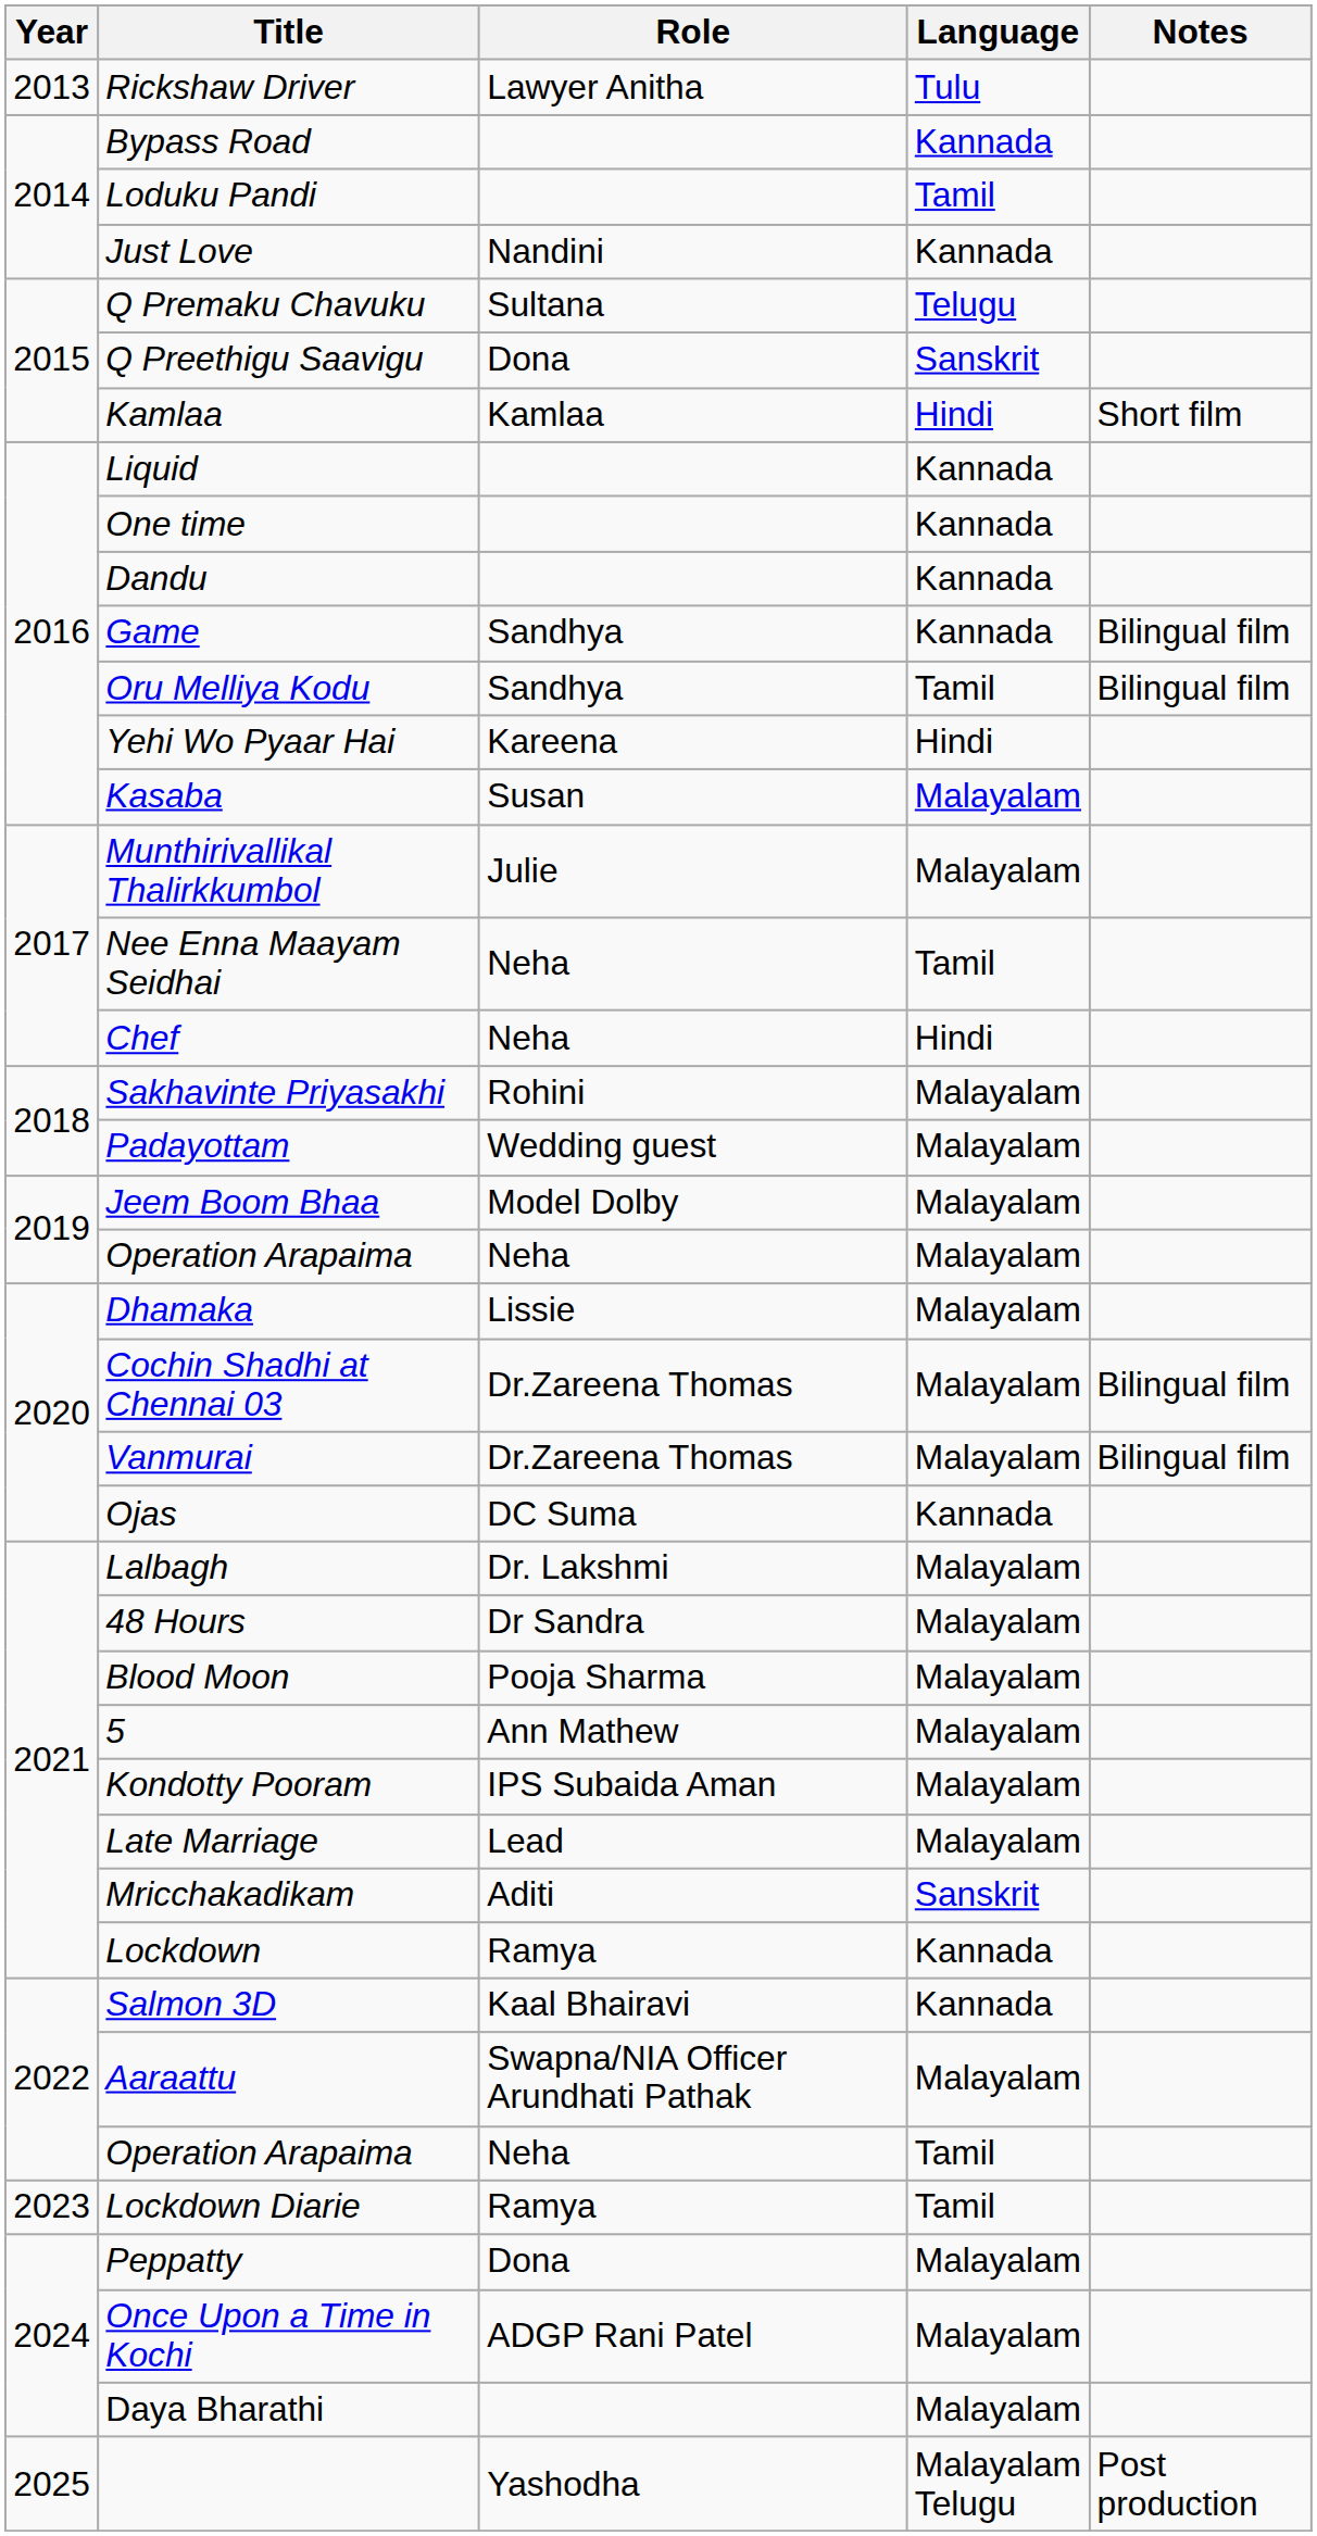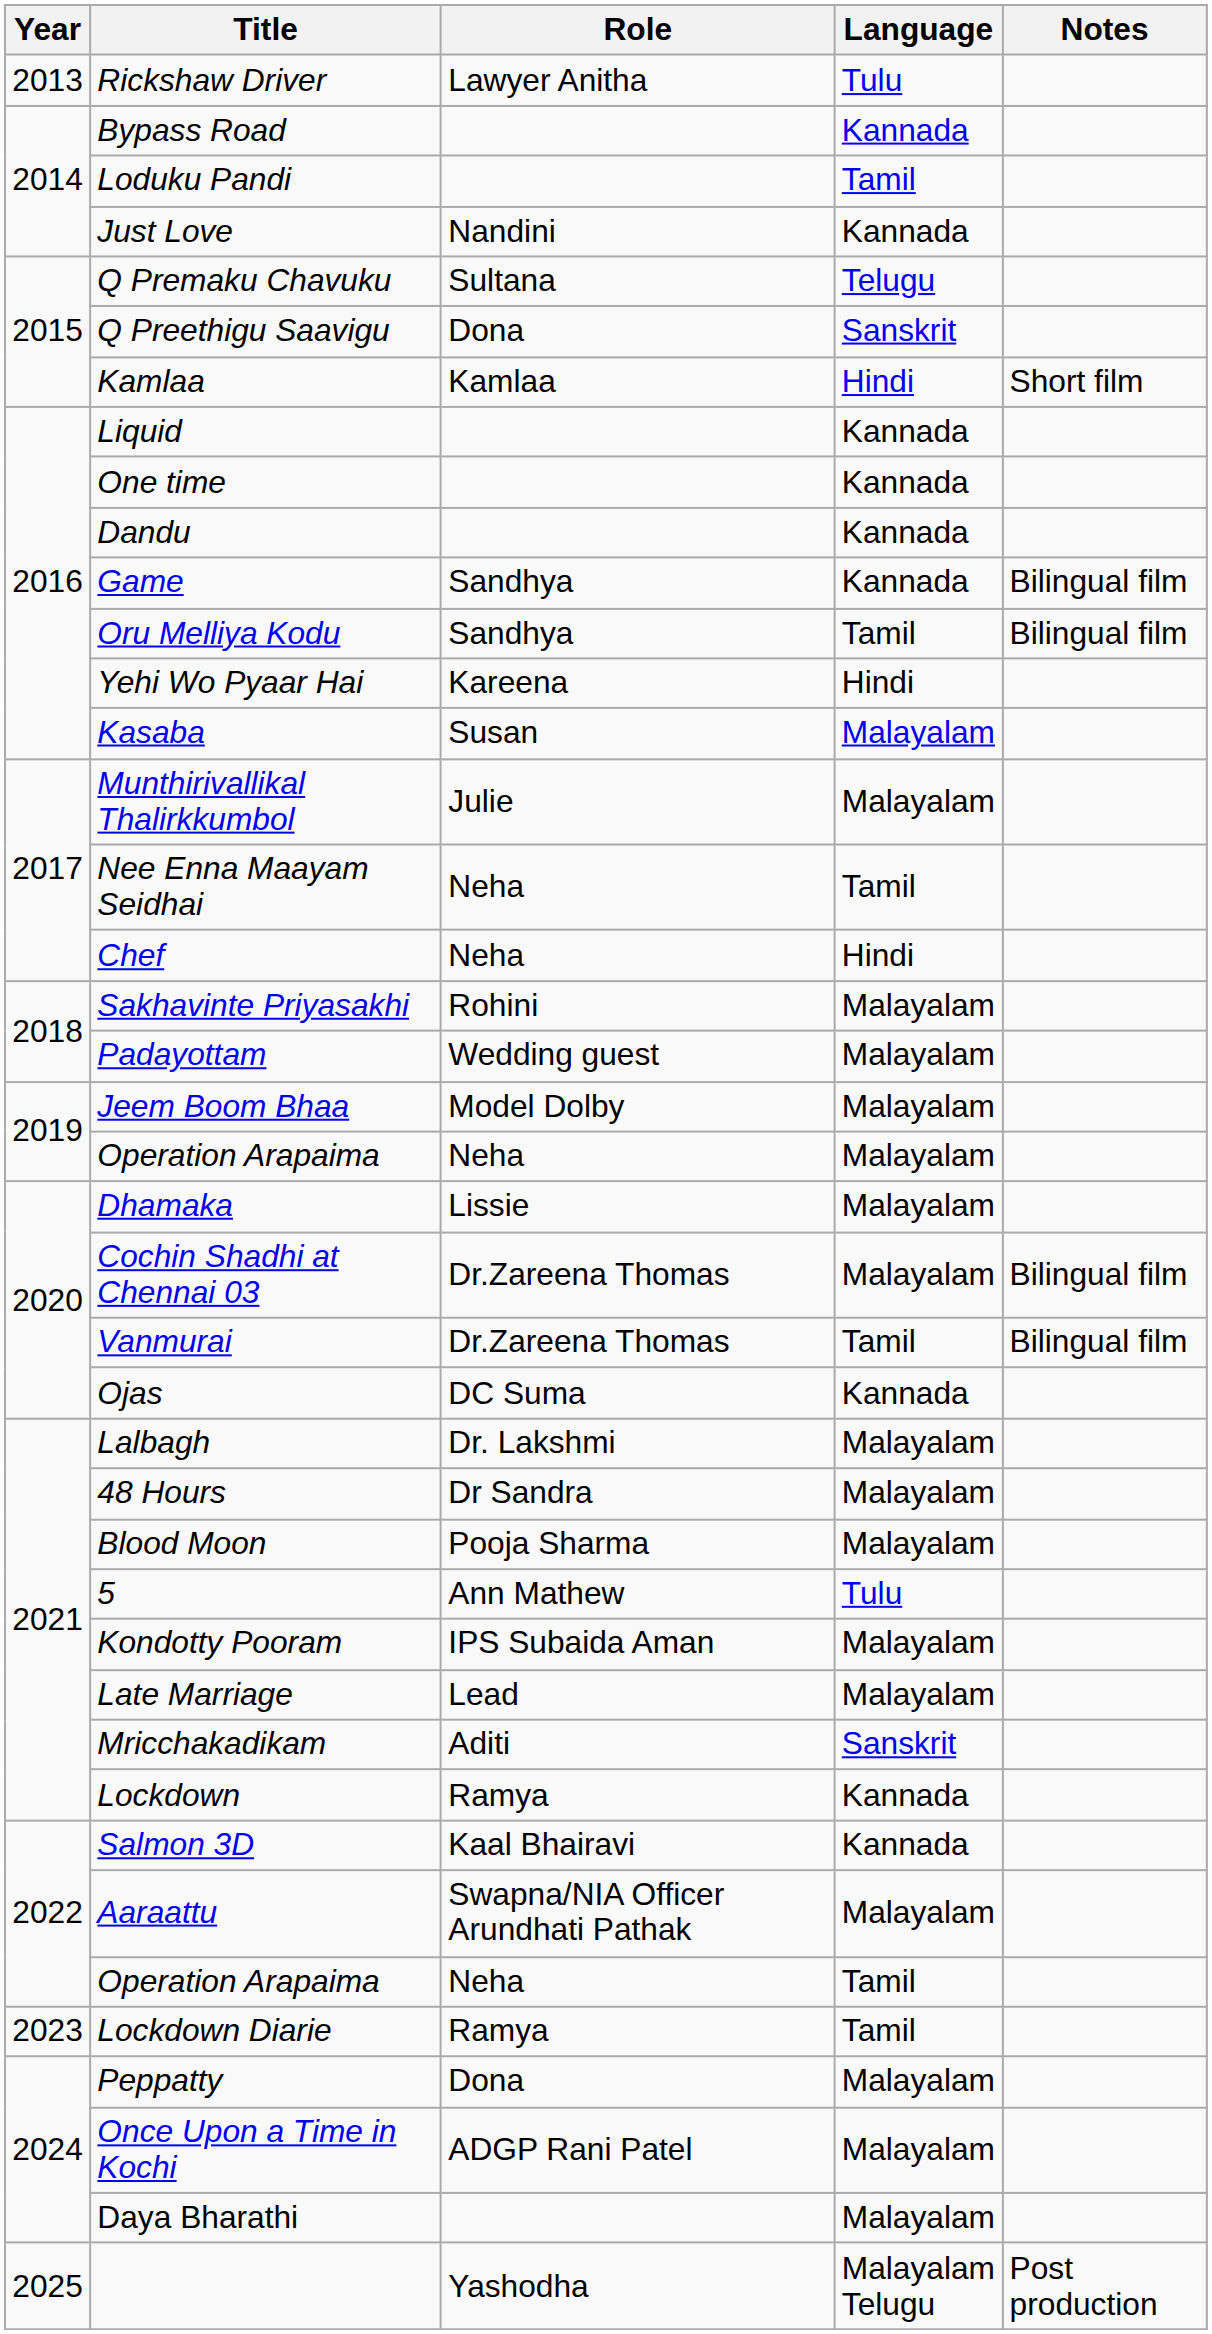Vanmurai | Language: Malayalam -> Tamil
5 | Language: Malayalam -> Tulu
